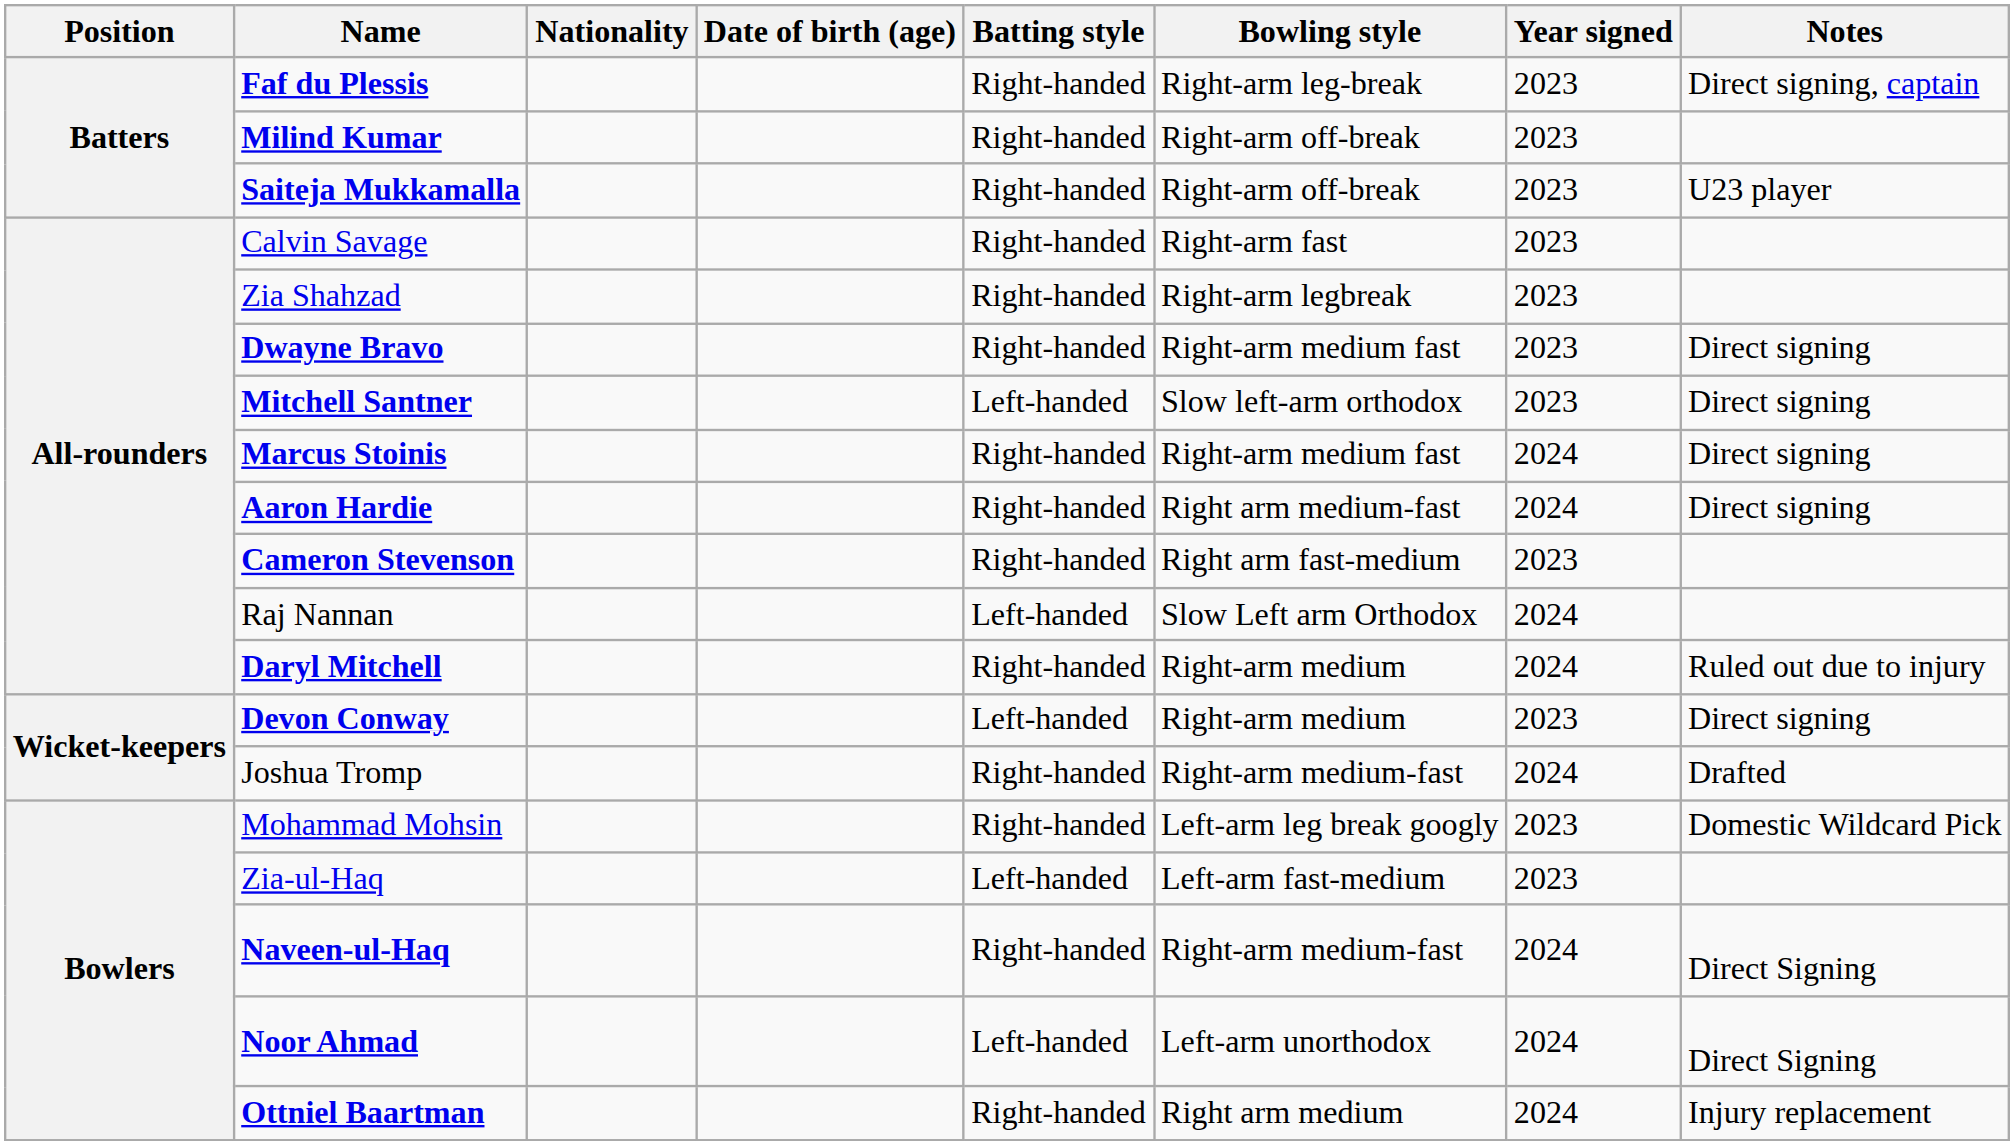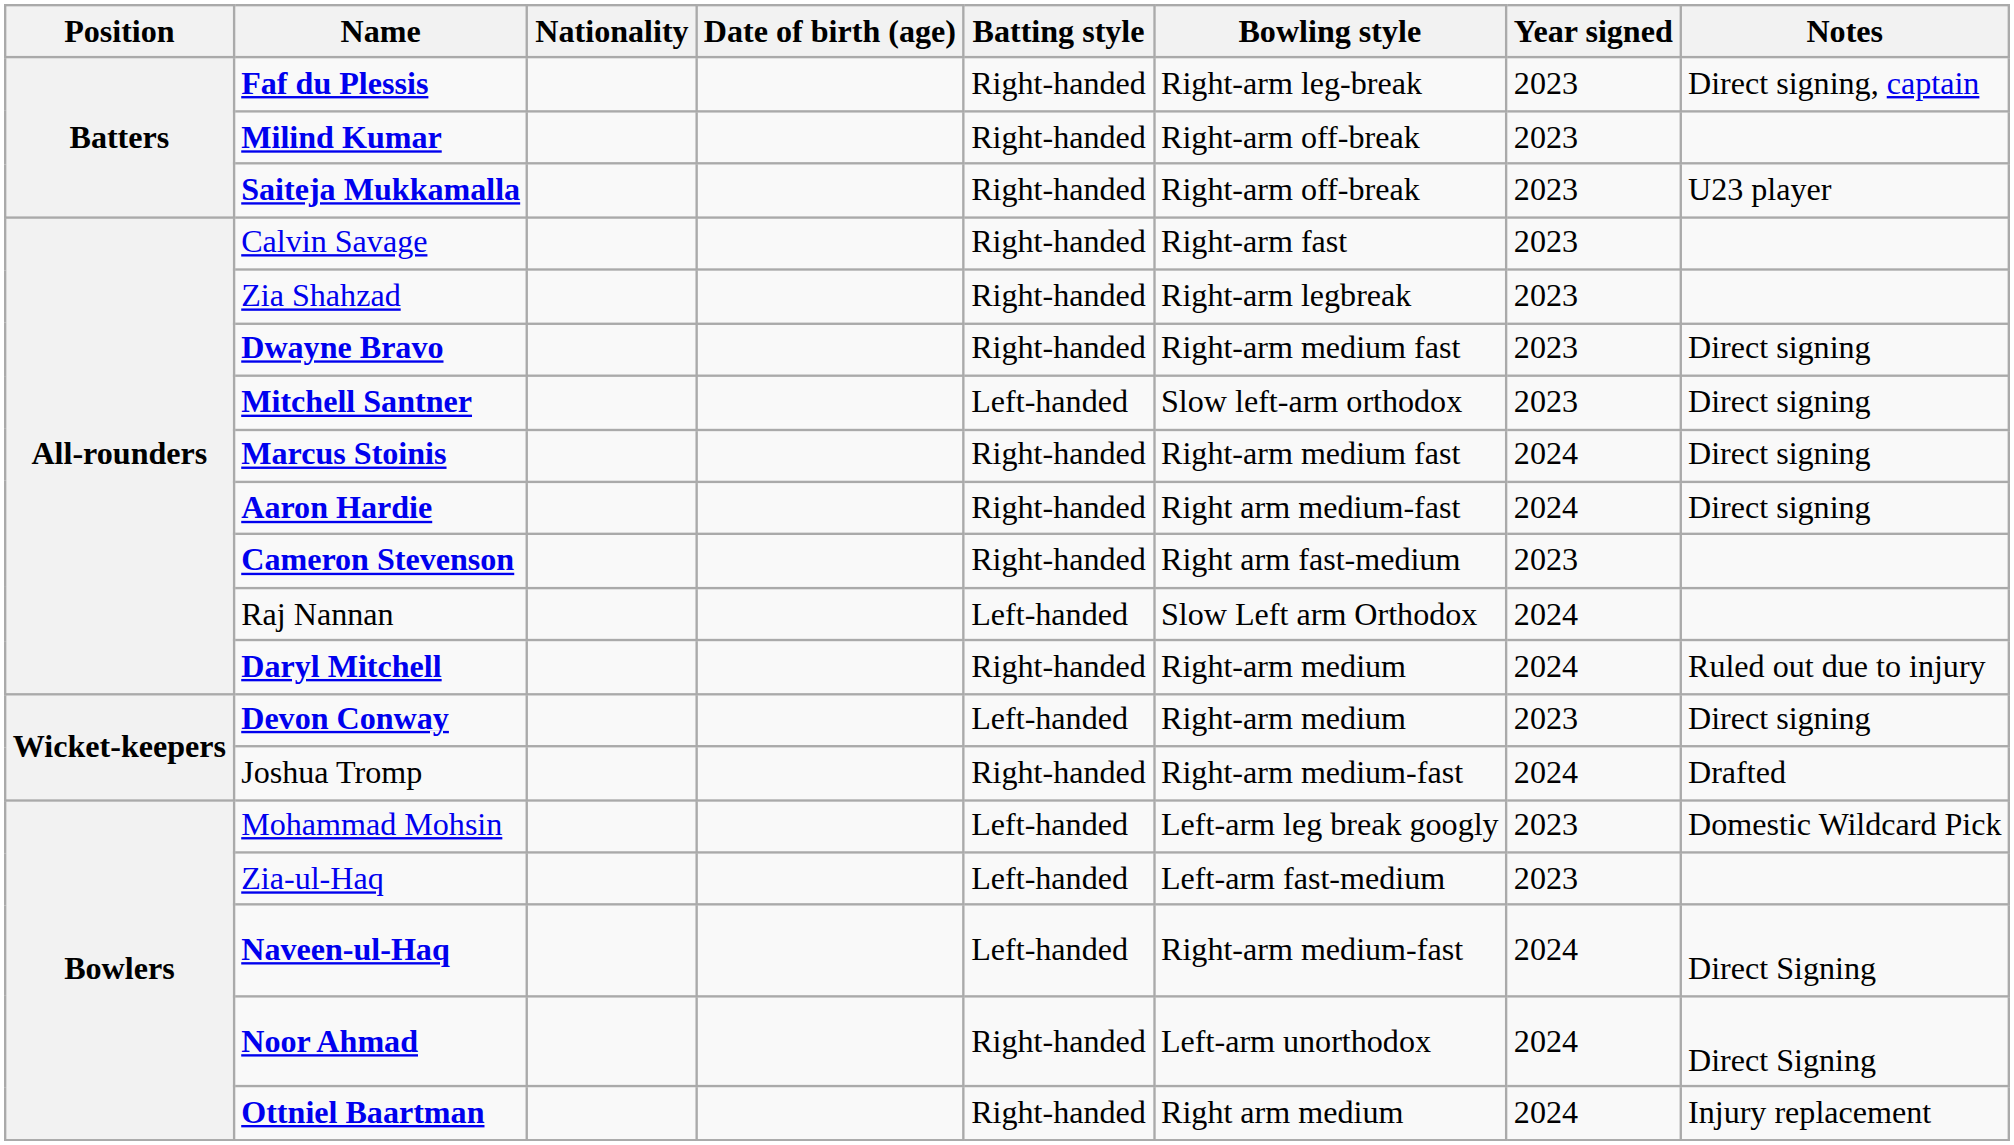Mohammad Mohsin | Batting style: Right-handed -> Left-handed
Naveen-ul-Haq | Batting style: Right-handed -> Left-handed
Noor Ahmad | Batting style: Left-handed -> Right-handed
